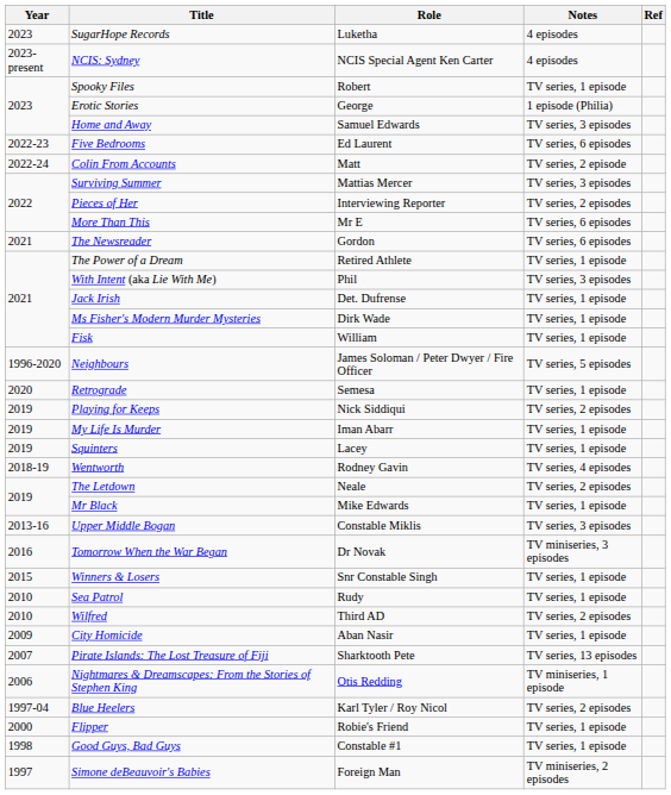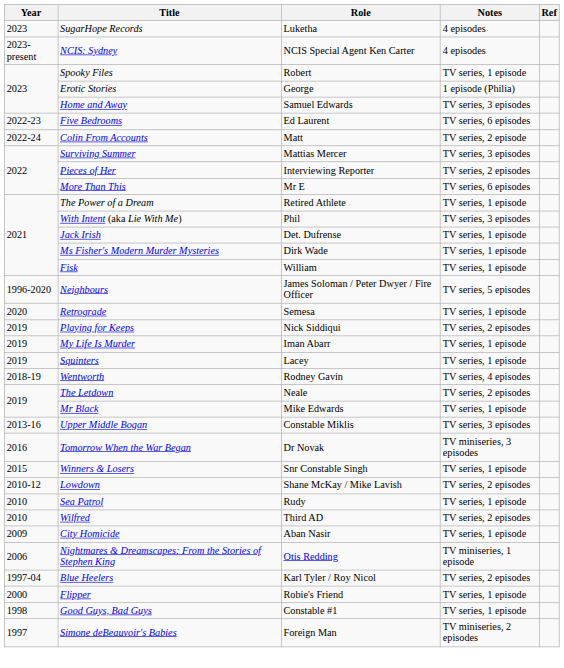- row: 2021 | The Newsreader | Gordon | TV series, 6 episodes
+ row: 2010-12 | Lowdown | Shane McKay / Mike Lavish | TV series, 2 episodes
- row: 2007 | Pirate Islands: The Lost Treasure of Fiji | Sharktooth Pete | TV series, 13 episodes
